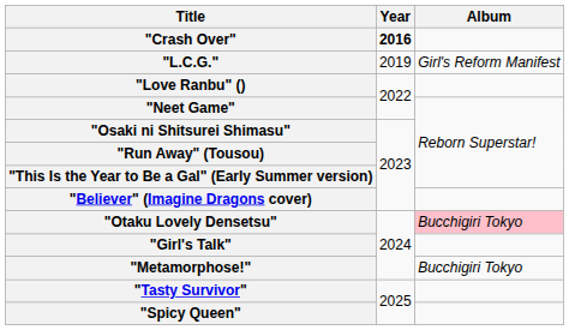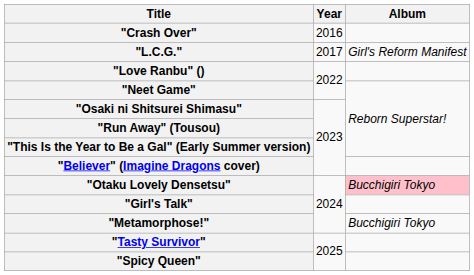"Crash Over" | Year: bold -> normal
"L.C.G." | Year: 2019 -> 2017
